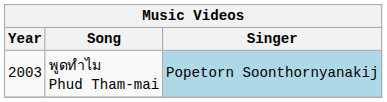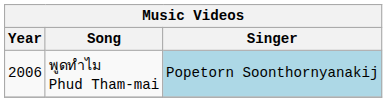พูดทำไม Phud Tham-mai | Year: 2003 -> 2006
